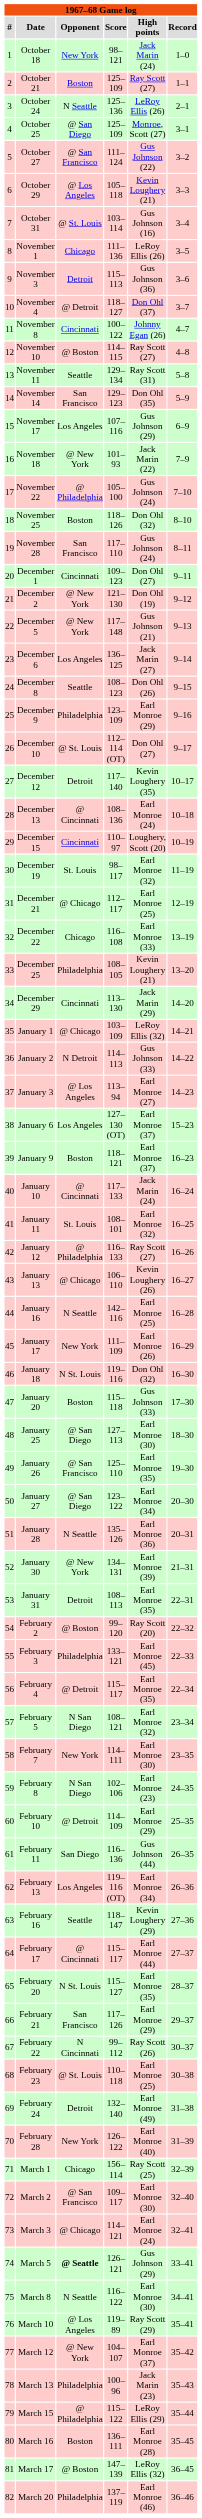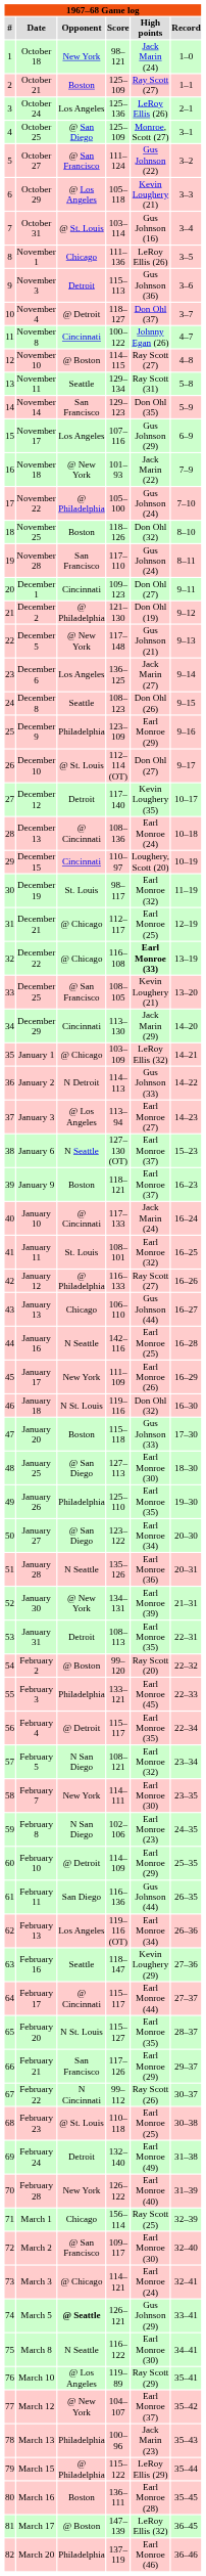October 24 | Opponent: N Seattle -> Los Angeles
December 2 | Opponent: @ New York -> @ Philadelphia
December 22 | Opponent: Chicago -> @ Chicago
December 22 | High points: normal -> bold
December 25 | Opponent: Philadelphia -> @ San Francisco
January 6 | Opponent: Los Angeles -> N Seattle
January 13 | Opponent: @ Chicago -> Chicago
January 13 | High points: Kevin Loughery (26) -> Gus Johnson (44)
January 26 | Opponent: @ San Francisco -> Philadelphia
